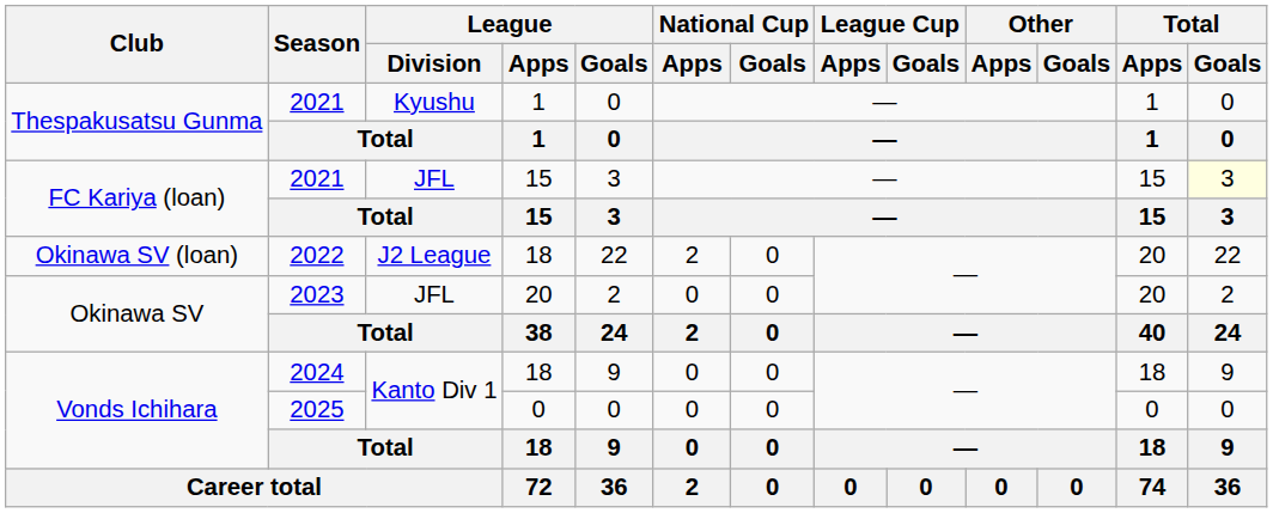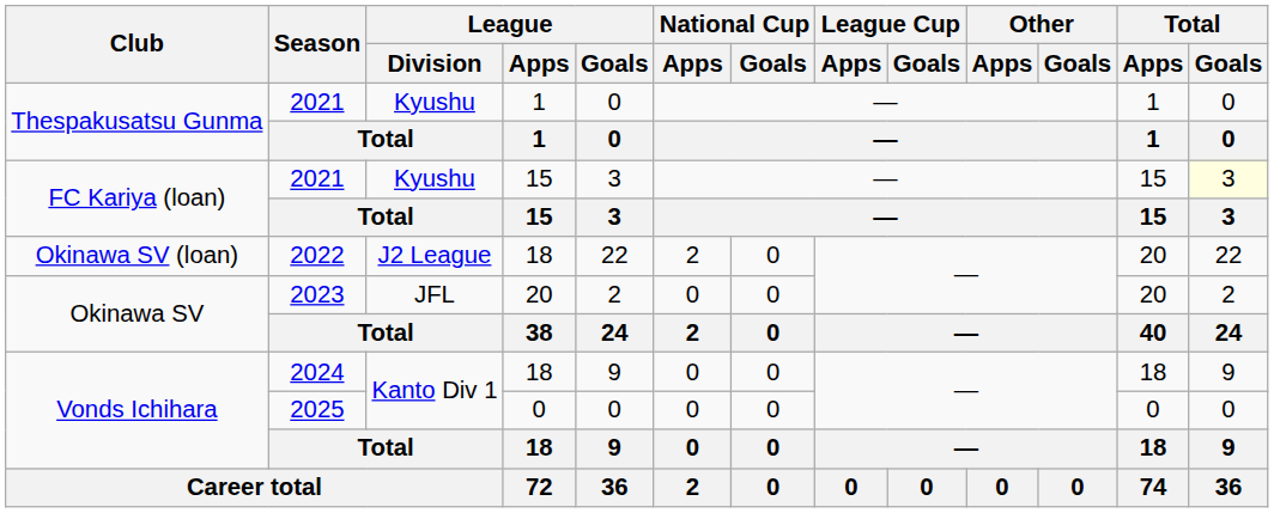FC Kariya (loan) / 2021 | League / Division: JFL -> Kyushu
